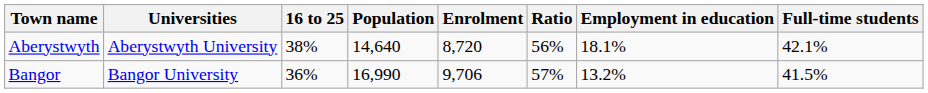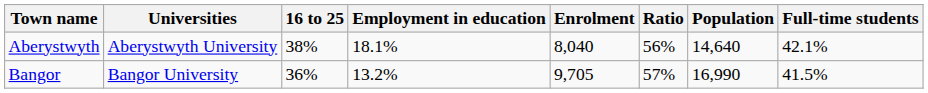columns swapped: Population <-> Employment in education
Aberystwyth | Enrolment: 8,720 -> 8,040
Bangor | Enrolment: 9,706 -> 9,705
